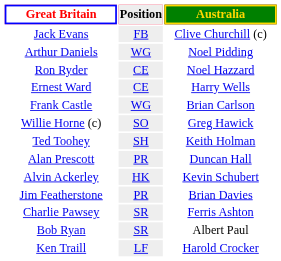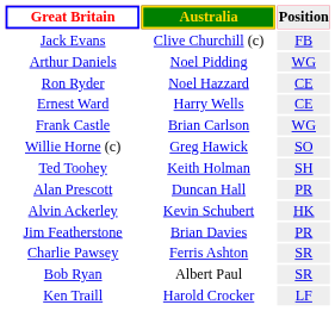columns swapped: Position <-> Australia
